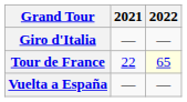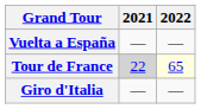rows swapped: Giro d'Italia <-> Vuelta a España
Tour de France | 2021: no background -> lightgrey background
